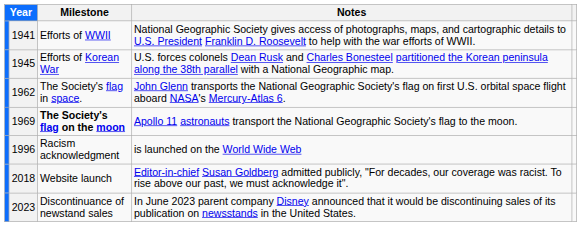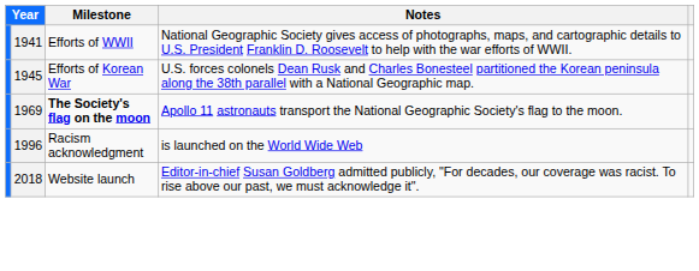- row: 1962 | The Society's flag in space. | John Glenn transports the National Geographic Society's flag on first U.S. orbital space flight aboard NASA's Mercury-Atlas 6.
- row: 2023 | Discontinuance of newstand sales | In June 2023 parent company Disney announced that it would be discontinuing sales of its publication on newsstands in the United States.
